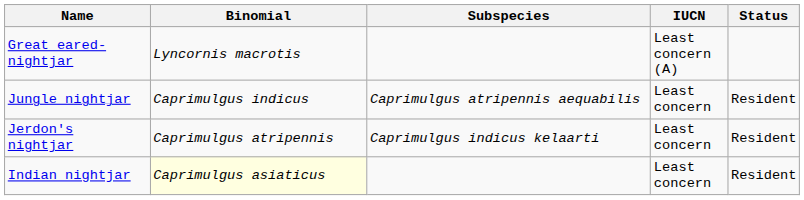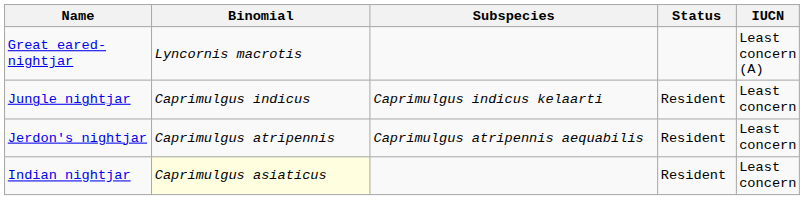columns swapped: Status <-> IUCN
Jungle nightjar | Subspecies: Caprimulgus atripennis aequabilis -> Caprimulgus indicus kelaarti
Jerdon's nightjar | Subspecies: Caprimulgus indicus kelaarti -> Caprimulgus atripennis aequabilis
